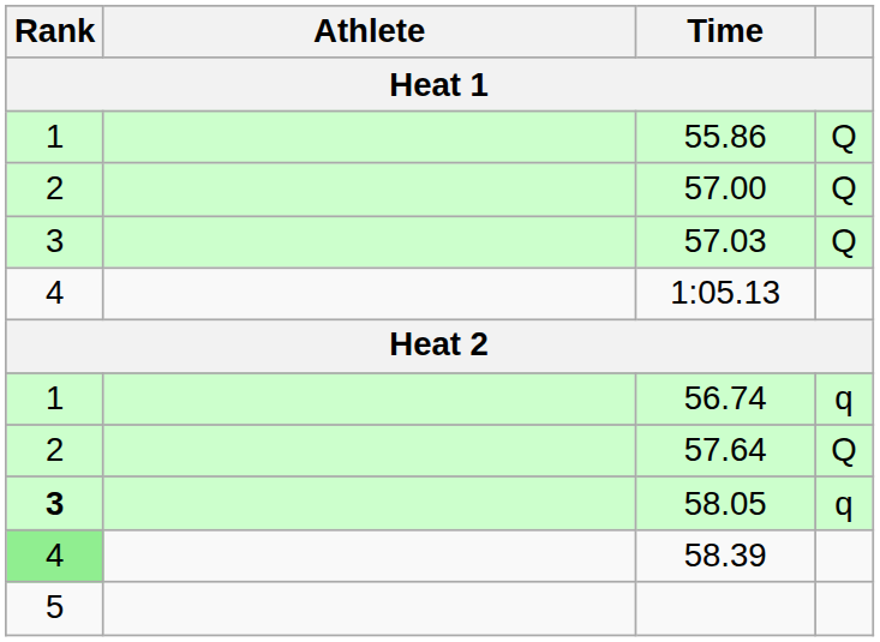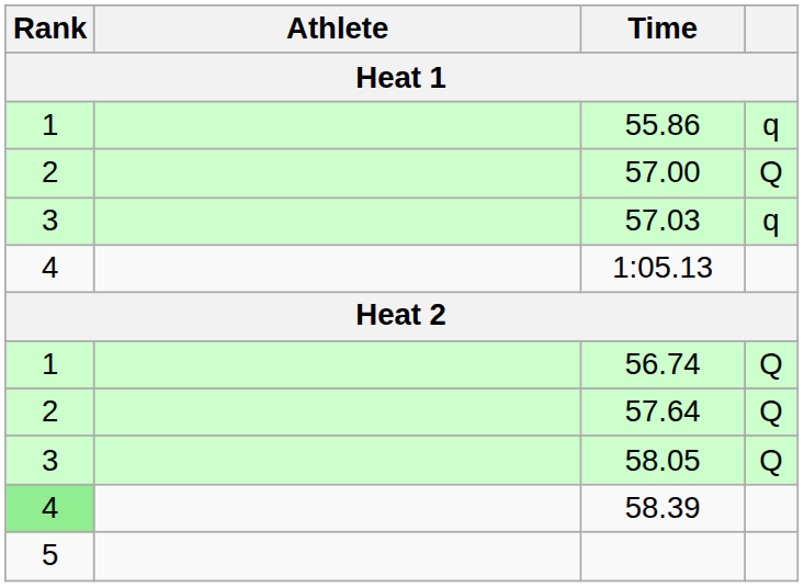55.86 | column 4: Q -> q
57.03 | column 4: Q -> q
56.74 | column 4: q -> Q
58.05 | Rank: bold -> normal
58.05 | column 4: q -> Q
